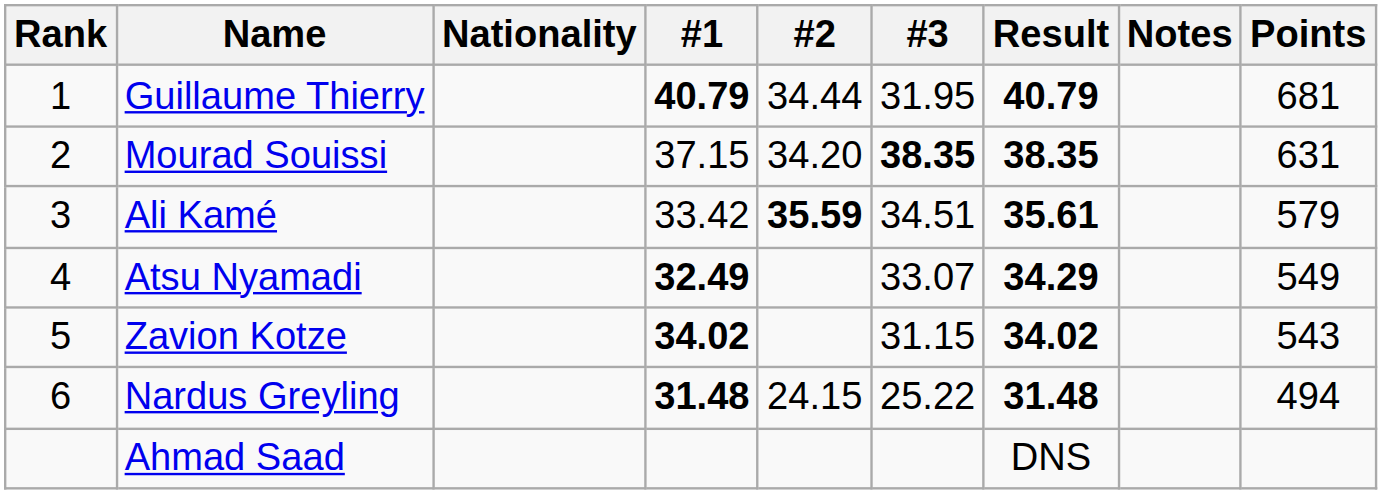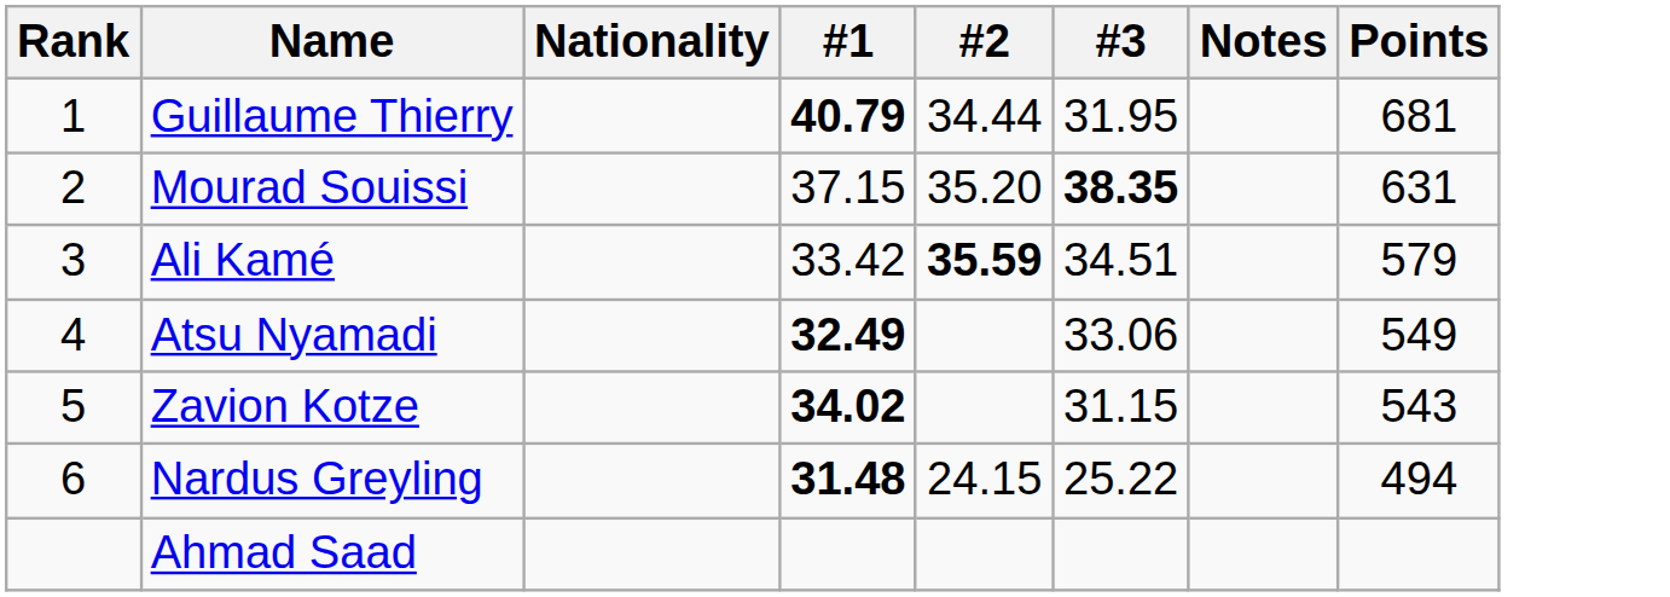- column: Result | 40.79 | 38.35 | 35.61 | 34.29 | 34.02 | 31.48 | DNS
Mourad Souissi | #2: 34.20 -> 35.20
Atsu Nyamadi | #3: 33.07 -> 33.06
